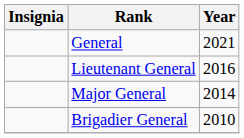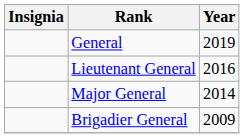General | Year: 2021 -> 2019
Brigadier General | Year: 2010 -> 2009
